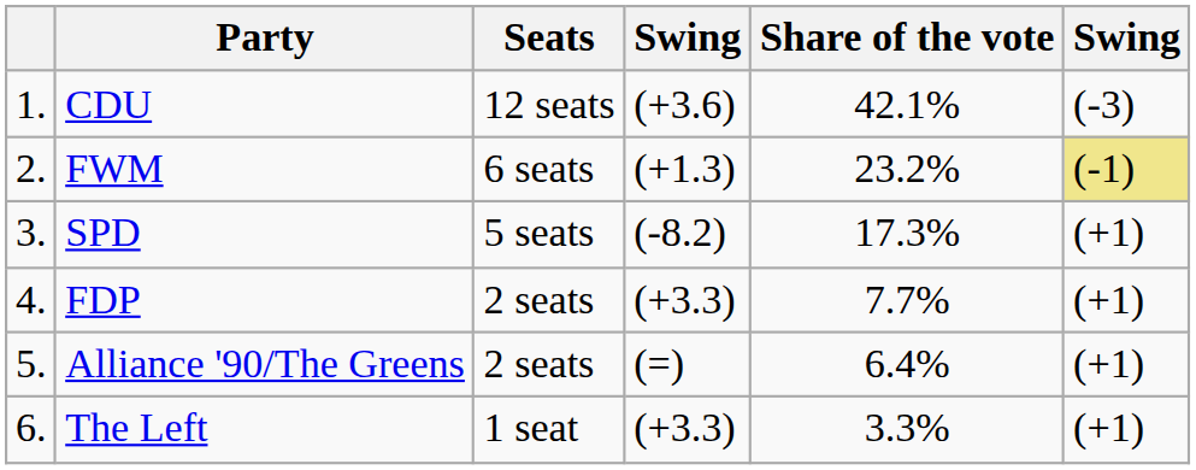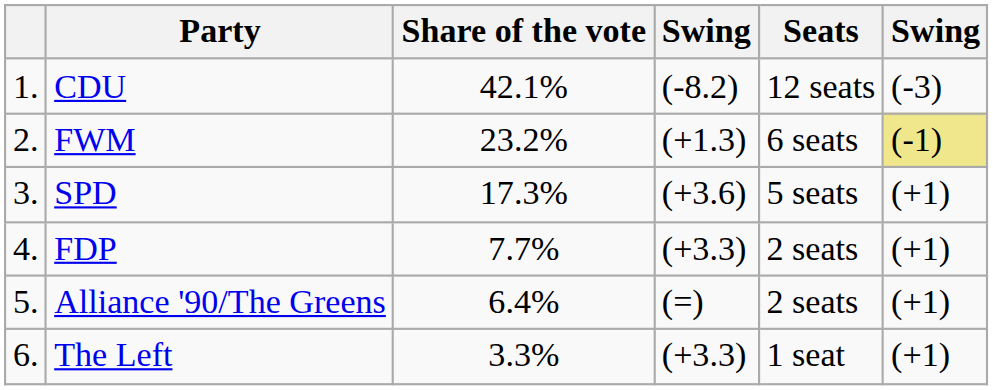columns swapped: Share of the vote <-> Seats
CDU | column 4: (+3.6) -> (-8.2)
SPD | column 4: (-8.2) -> (+3.6)
